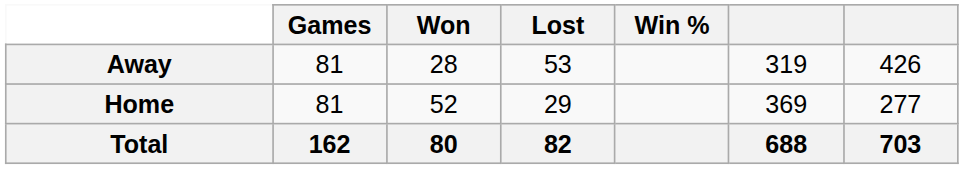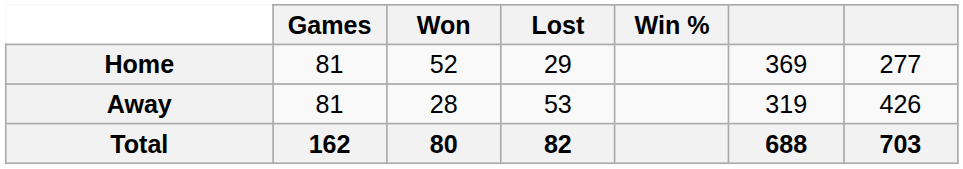rows swapped: Home <-> Away
